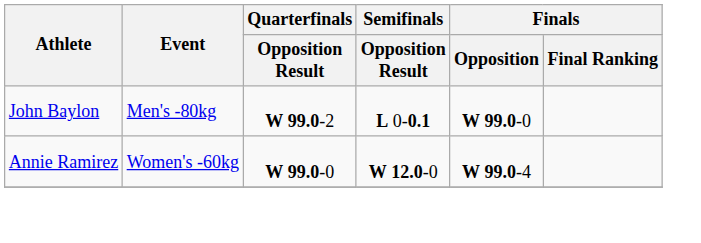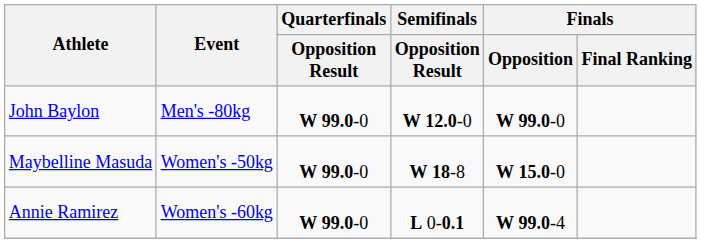John Baylon | Quarterfinals / Opposition Result: W 99.0-2 -> W 99.0-0
John Baylon | Semifinals / Opposition Result: L 0-0.1 -> W 12.0-0
+ row: Maybelline Masuda | Women's -50kg | W 99.0-0 | W 18-8 | W 15.0-0
Annie Ramirez | Semifinals / Opposition Result: W 12.0-0 -> L 0-0.1
